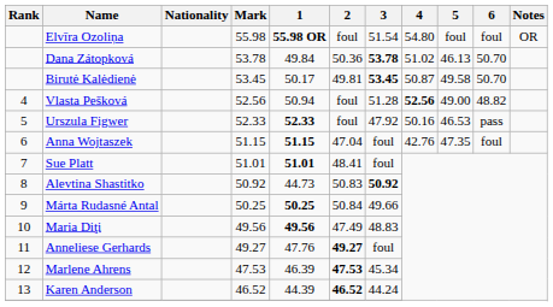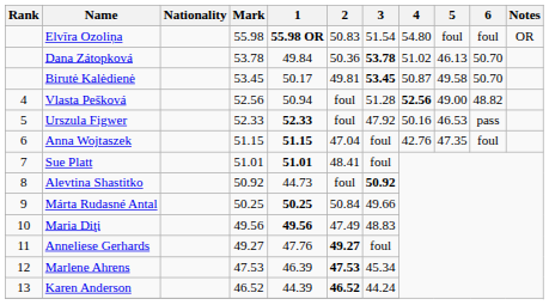Elvīra Ozoliņa | 2: foul -> 50.83
Alevtina Shastitko | 2: 50.83 -> foul
